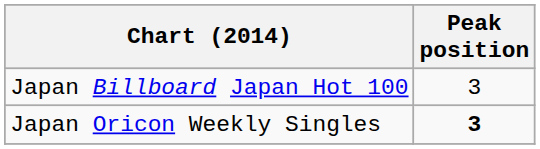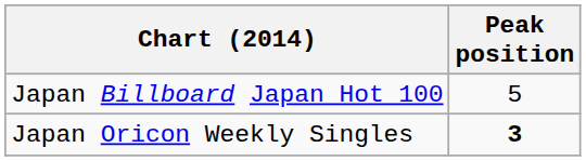Japan Billboard Japan Hot 100 | Peak position: 3 -> 5
